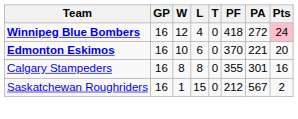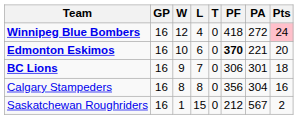Edmonton Eskimos | PF: normal -> bold
+ row: BC Lions | 16 | 9 | 7 | 0 | 306 | 301 | 18
Calgary Stampeders | PF: 355 -> 356
Calgary Stampeders | PA: 301 -> 304
